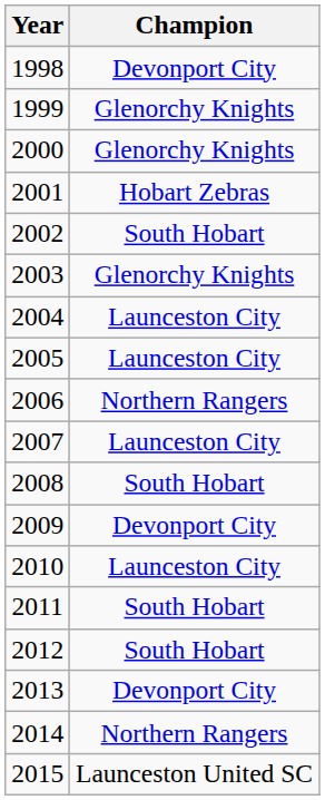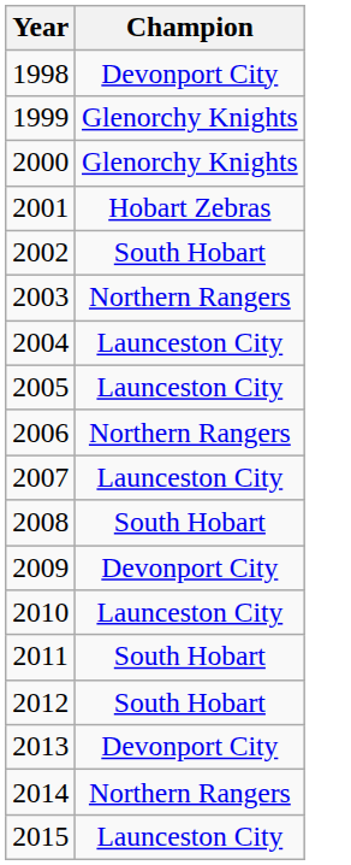2003 | Champion: Glenorchy Knights -> Northern Rangers
2015 | Champion: Launceston United SC -> Launceston City
